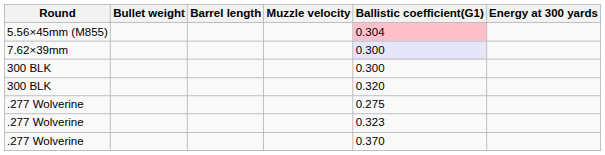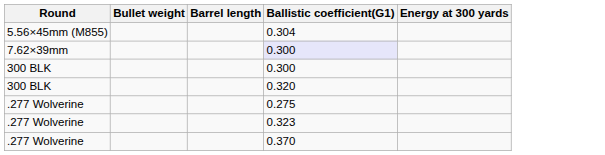- column: Muzzle velocity
5.56×45mm (M855) | Ballistic coefficient(G1): pink background -> no background
